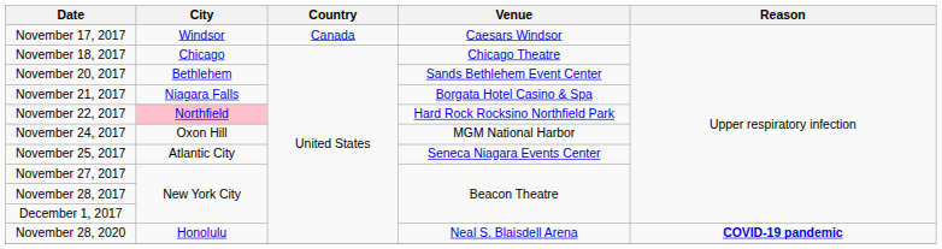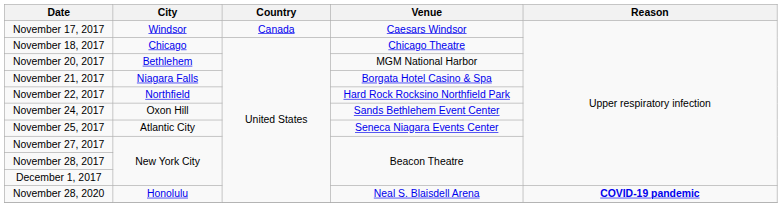November 20, 2017 | Venue: Sands Bethlehem Event Center -> MGM National Harbor
November 22, 2017 | City: pink background -> no background
November 24, 2017 | Venue: MGM National Harbor -> Sands Bethlehem Event Center
